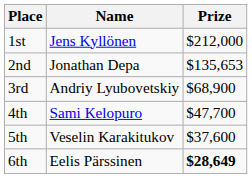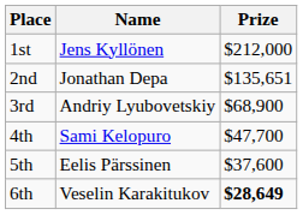2nd | Prize: $135,653 -> $135,651
5th | Name: Veselin Karakitukov -> Eelis Pärssinen
6th | Name: Eelis Pärssinen -> Veselin Karakitukov
